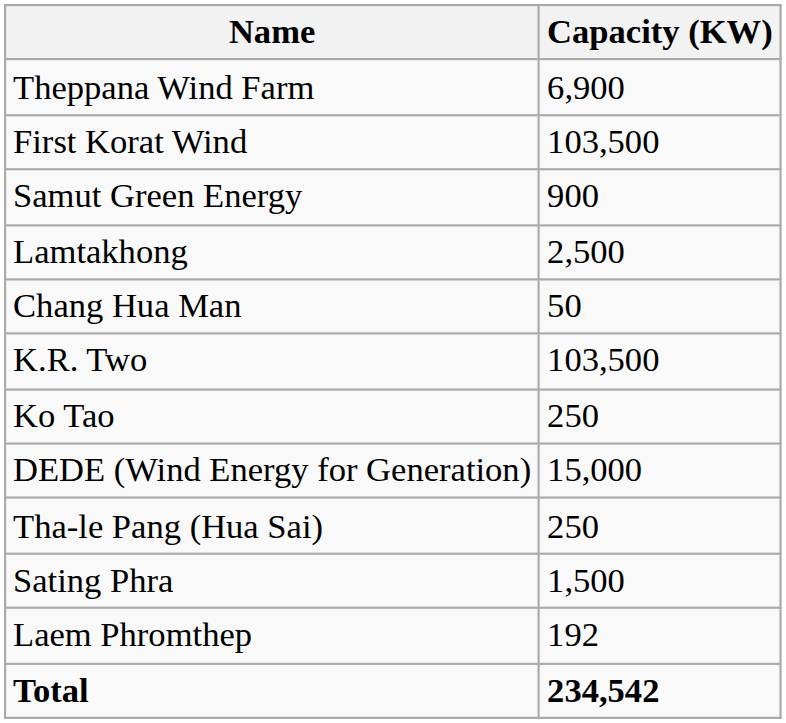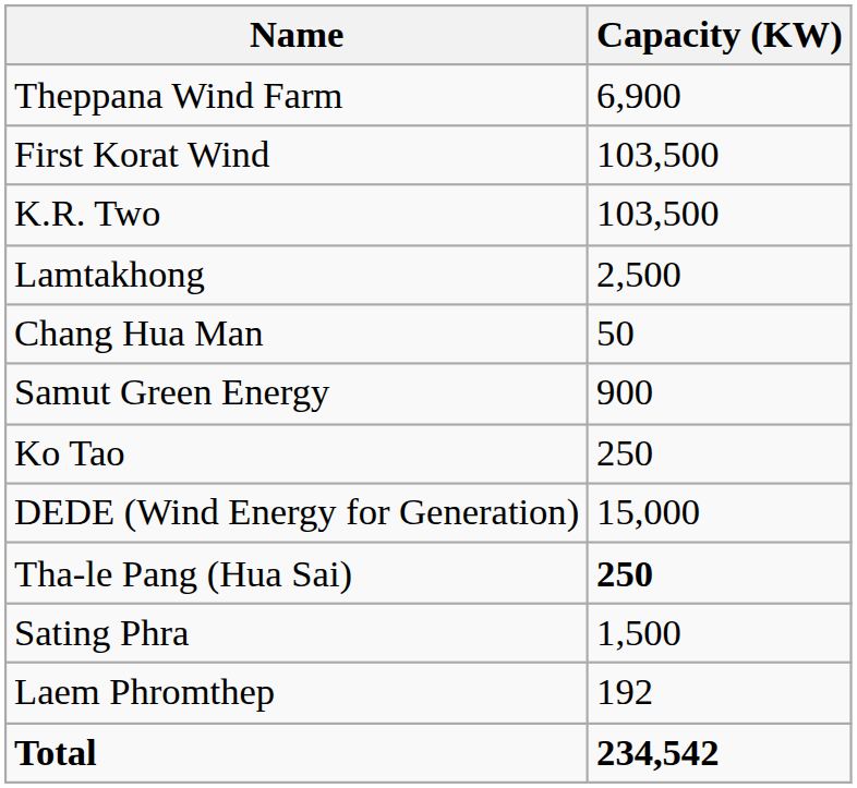rows swapped: K.R. Two <-> Samut Green Energy
Tha-le Pang (Hua Sai) | Capacity (KW): normal -> bold
